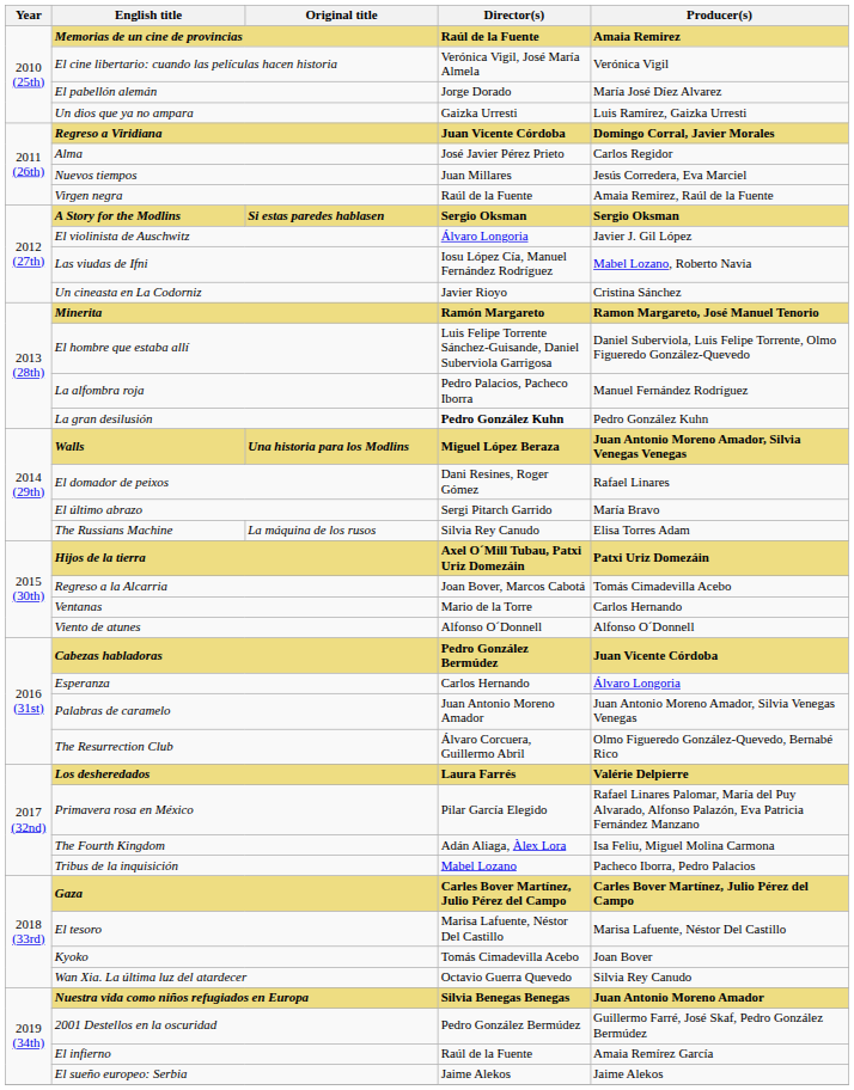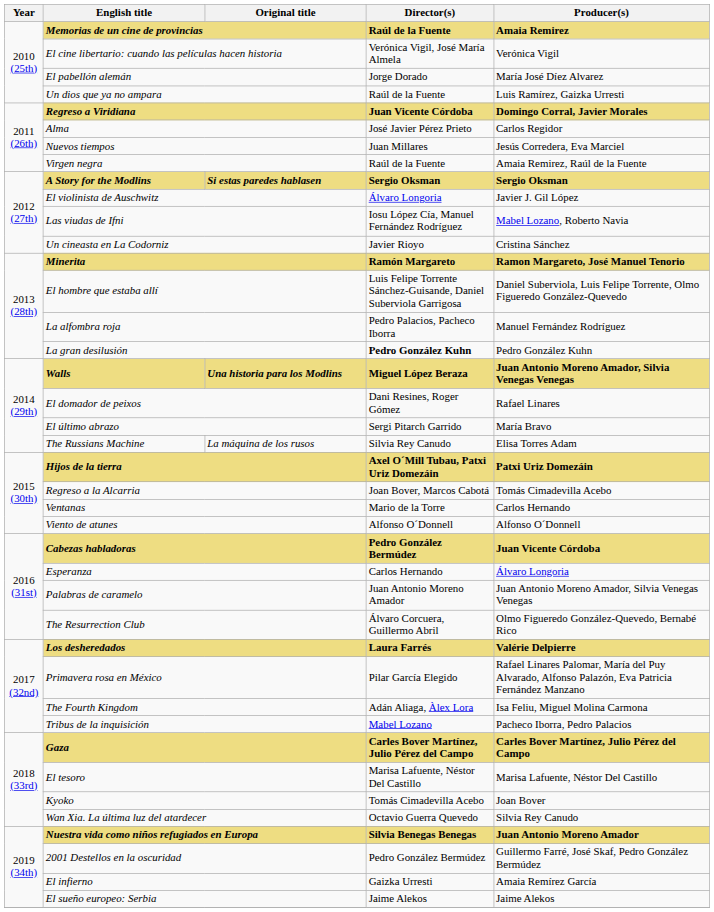Un dios que ya no ampara | Director(s): Gaizka Urresti -> Raúl de la Fuente
El infierno | Director(s): Raúl de la Fuente -> Gaizka Urresti
